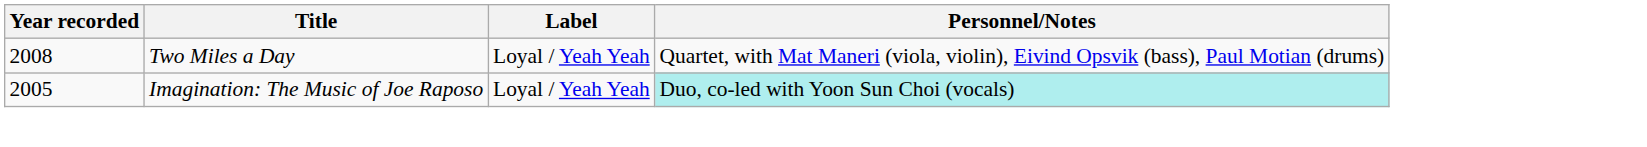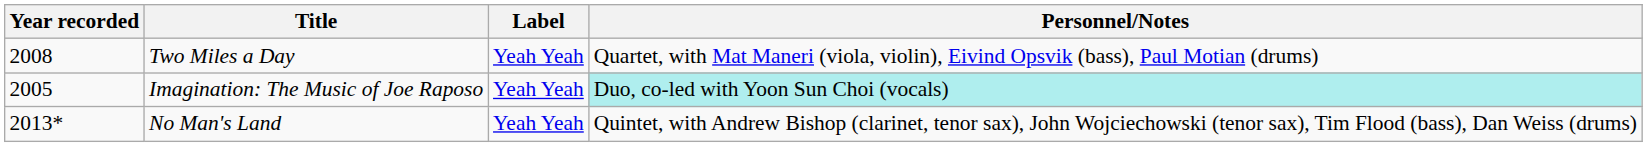Two Miles a Day | Label: Loyal / Yeah Yeah -> Yeah Yeah
Imagination: The Music of Joe Raposo | Label: Loyal / Yeah Yeah -> Yeah Yeah
+ row: 2013* | No Man's Land | Yeah Yeah | Quintet, with Andrew Bishop (clarinet, tenor sax), John Wojciechowski (tenor sax), Tim Flood (bass), Dan Weiss (drums)
